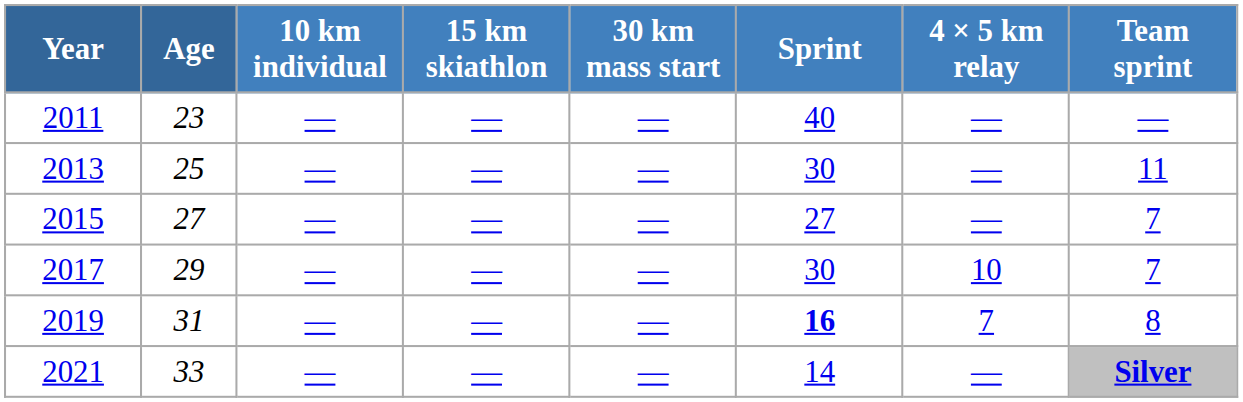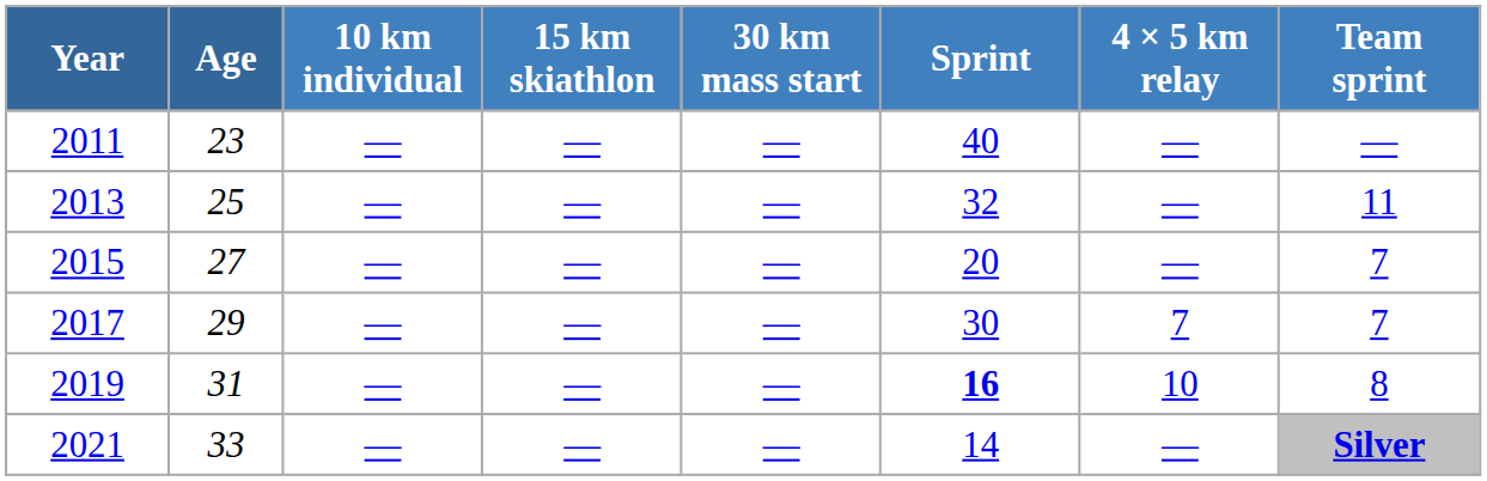2013 | Sprint: 30 -> 32
2015 | Sprint: 27 -> 20
2017 | 4 × 5 km relay: 10 -> 7
2019 | 4 × 5 km relay: 7 -> 10
